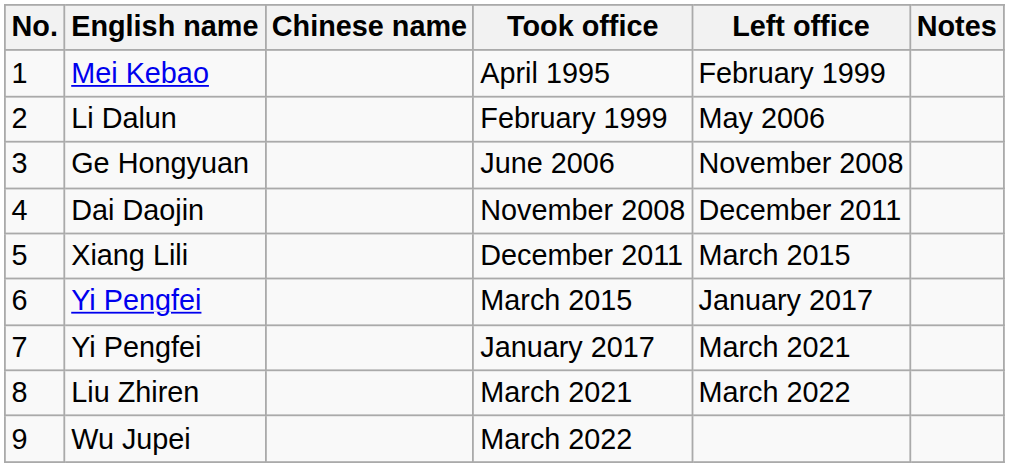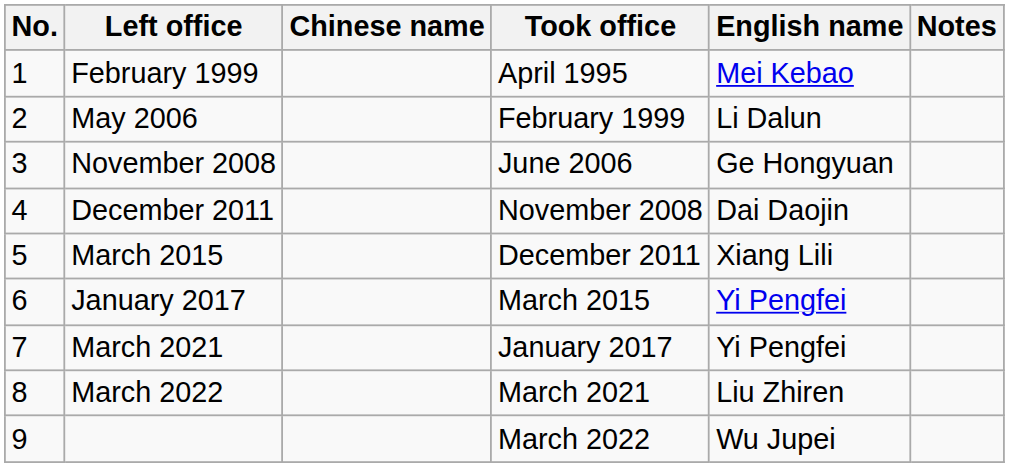columns swapped: English name <-> Left office
